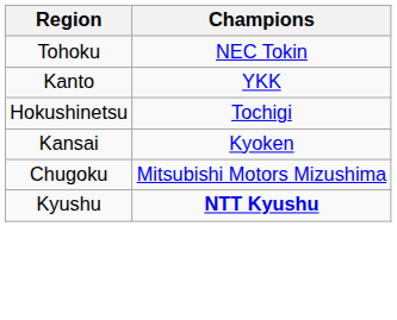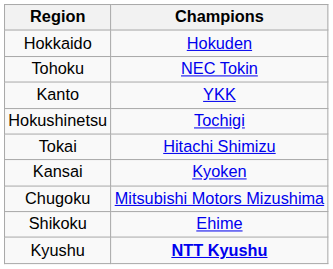+ row: Hokkaido | Hokuden
+ row: Tokai | Hitachi Shimizu
+ row: Shikoku | Ehime
